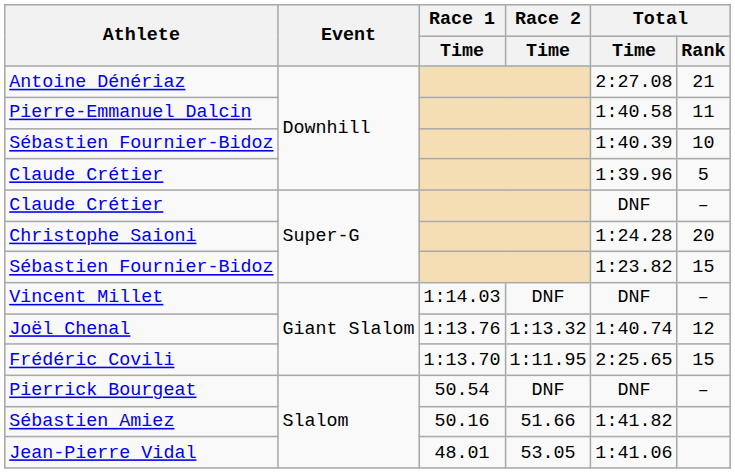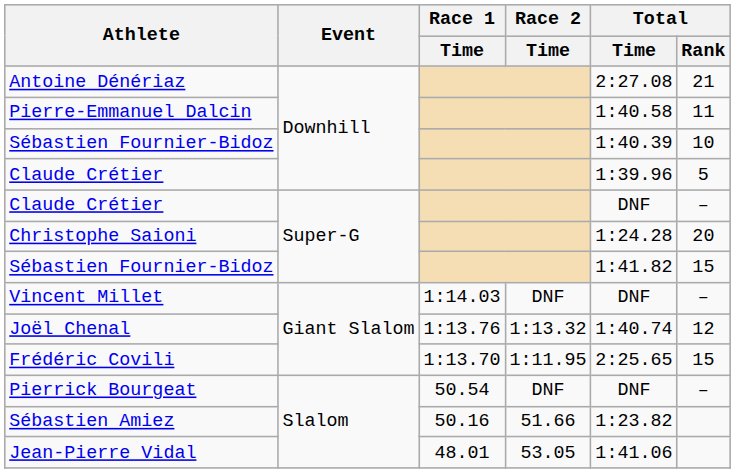Sébastien Fournier-Bidoz / Super-G | Total / Time: 1:23.82 -> 1:41.82
Sébastien Amiez | Total / Time: 1:41.82 -> 1:23.82
